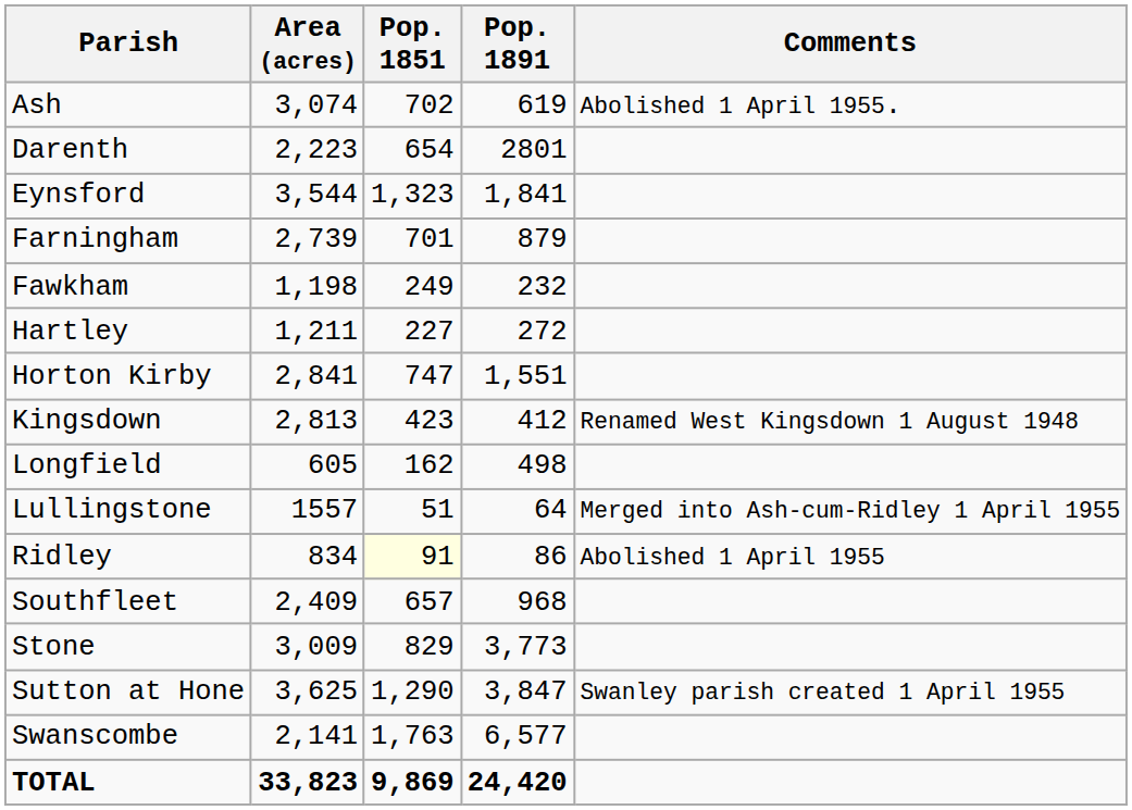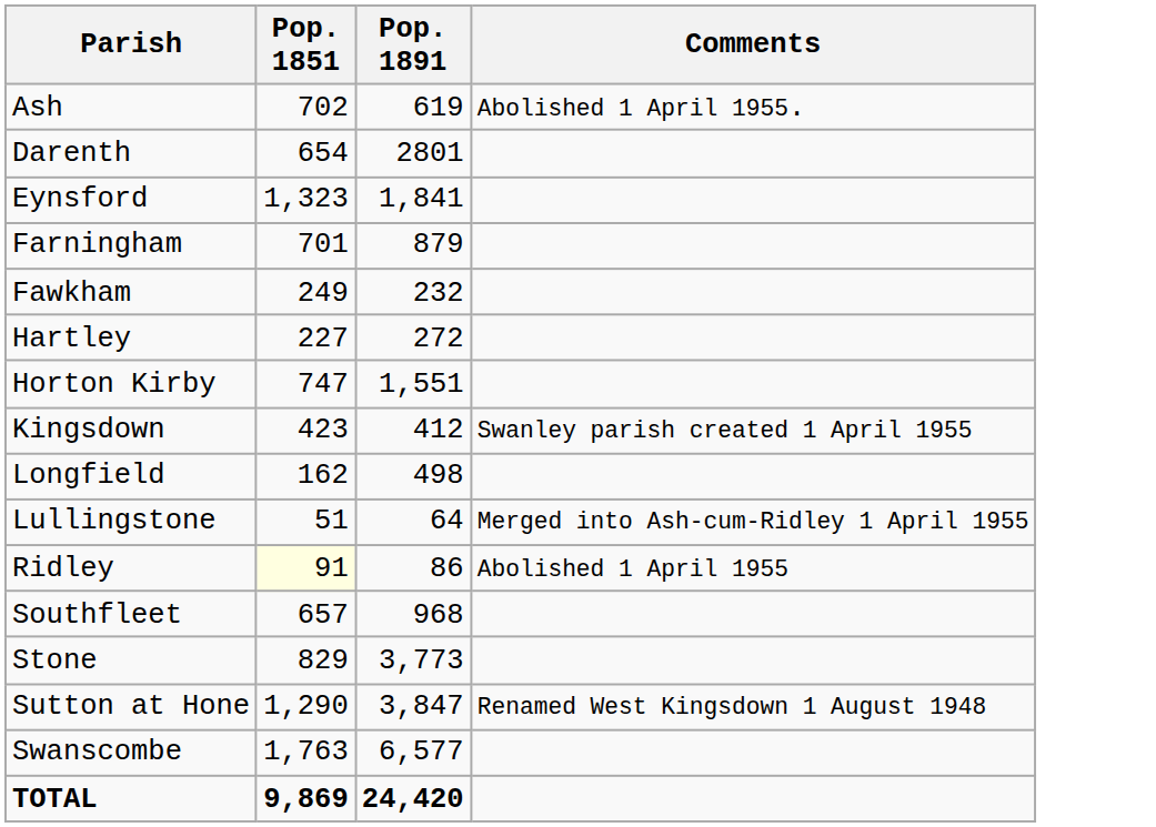- column: Area (acres) | 3,074 | 2,223 | 3,544 | 2,739 | 1,198 | 1,211 | 2,841 | 2,813 | 605 | 1557 | 834 | 2,409 | 3,009 | 3,625 | 2,141 | 33,823
Kingsdown | Comments: Renamed West Kingsdown 1 August 1948 -> Swanley parish created 1 April 1955
Sutton at Hone | Comments: Swanley parish created 1 April 1955 -> Renamed West Kingsdown 1 August 1948
